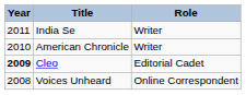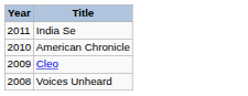- column: Role | Writer | Writer | Editorial Cadet | Online Correspondent
Cleo | Year: bold -> normal
